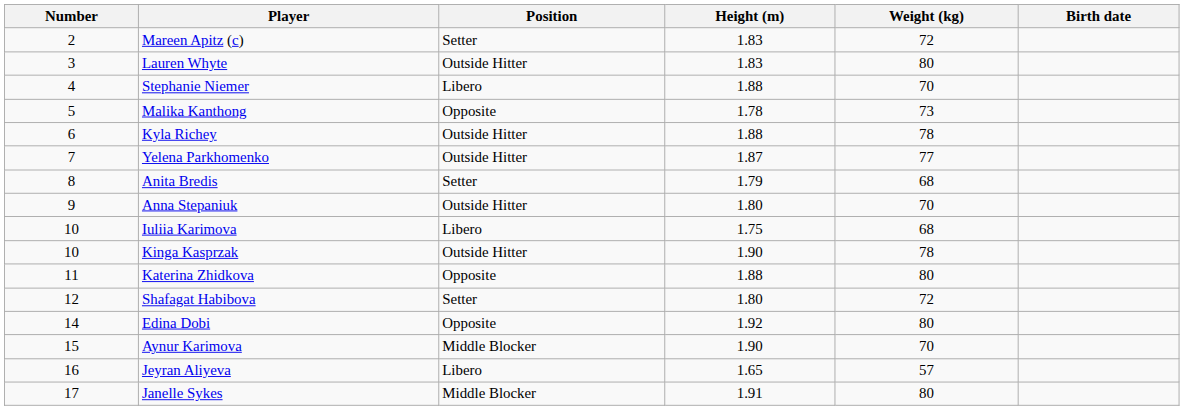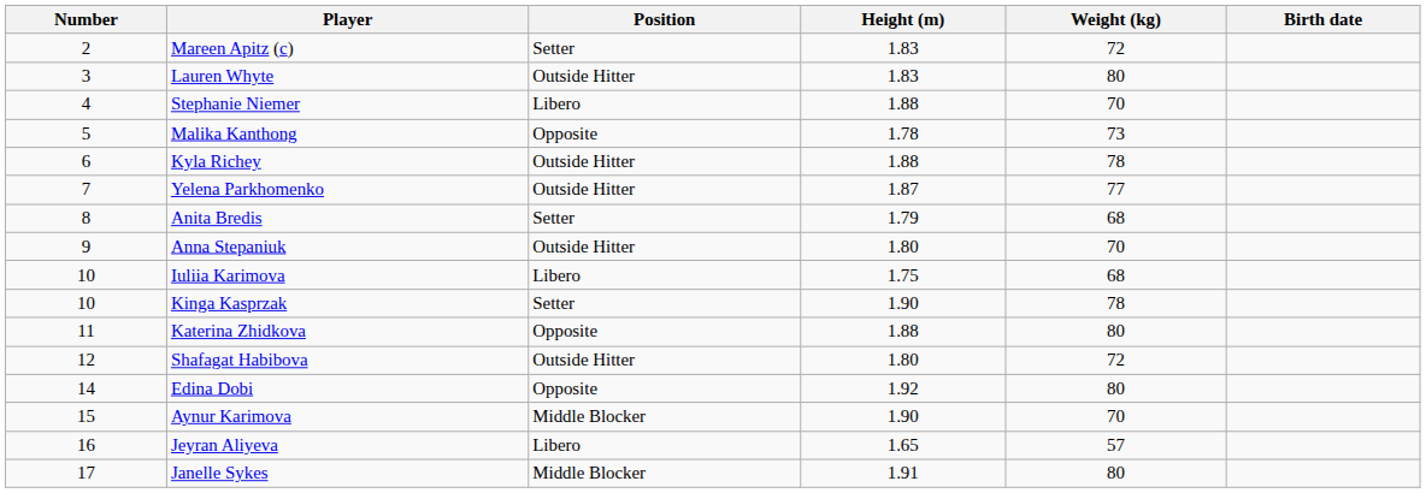Kinga Kasprzak | Position: Outside Hitter -> Setter
Shafagat Habibova | Position: Setter -> Outside Hitter
